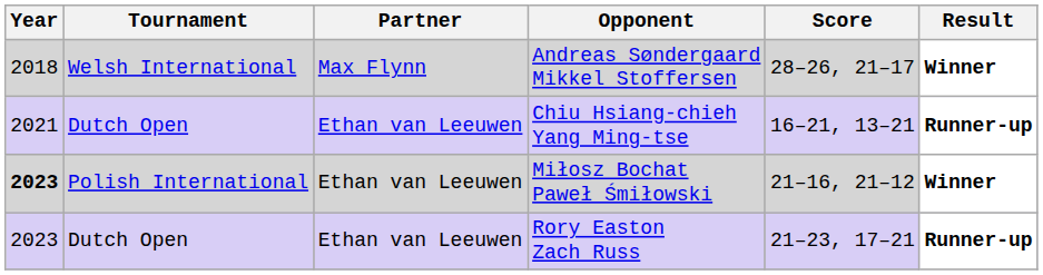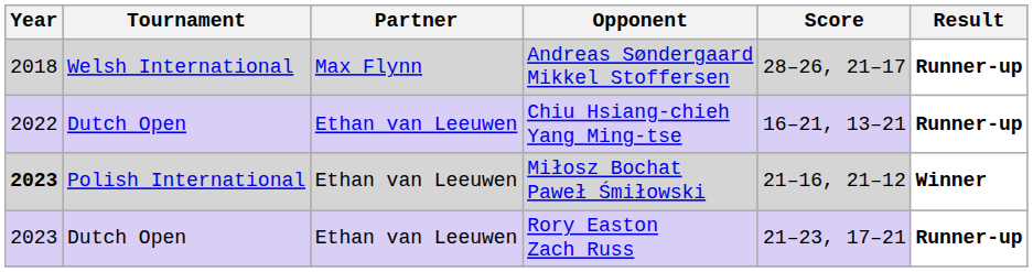Andreas Søndergaard Mikkel Stoffersen | Result: Winner -> Runner-up
Chiu Hsiang-chieh Yang Ming-tse | Year: 2021 -> 2022
